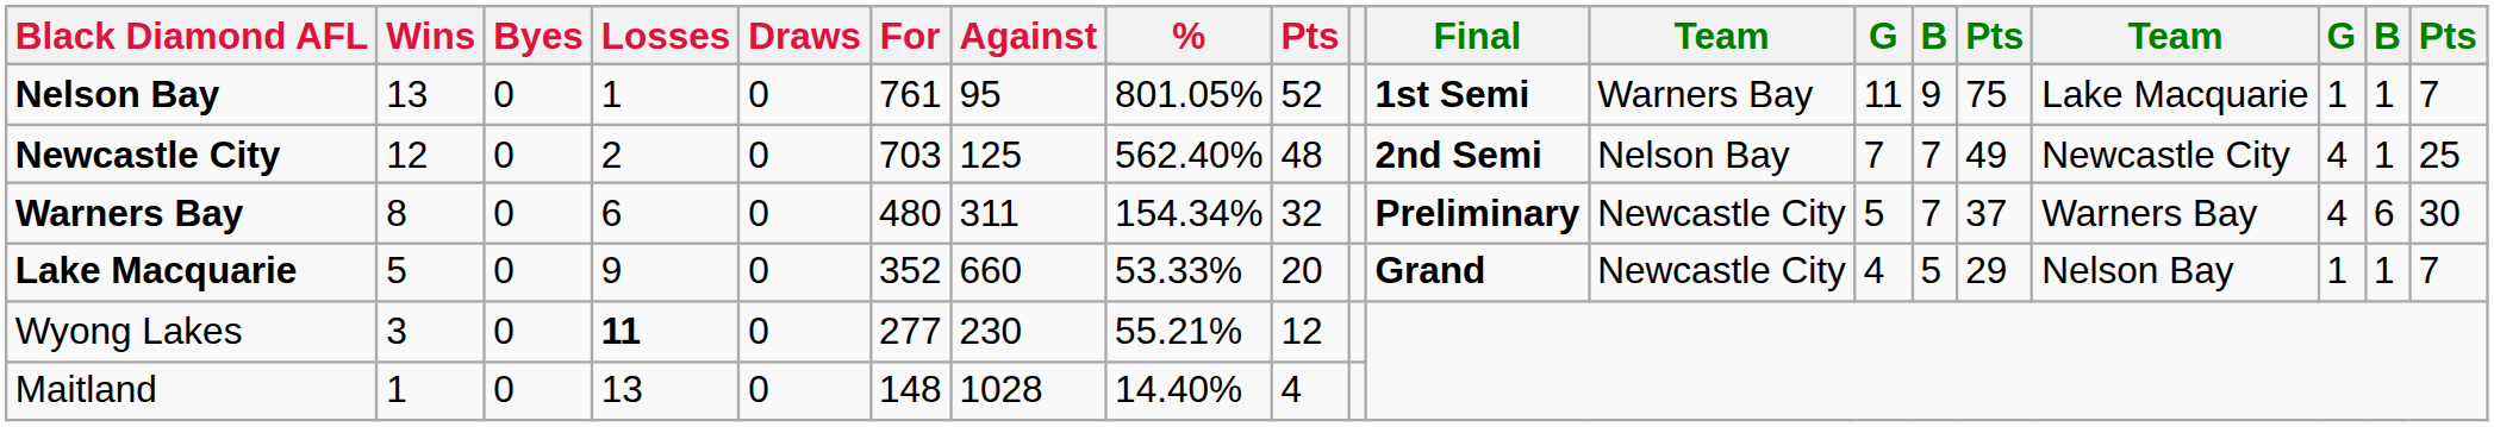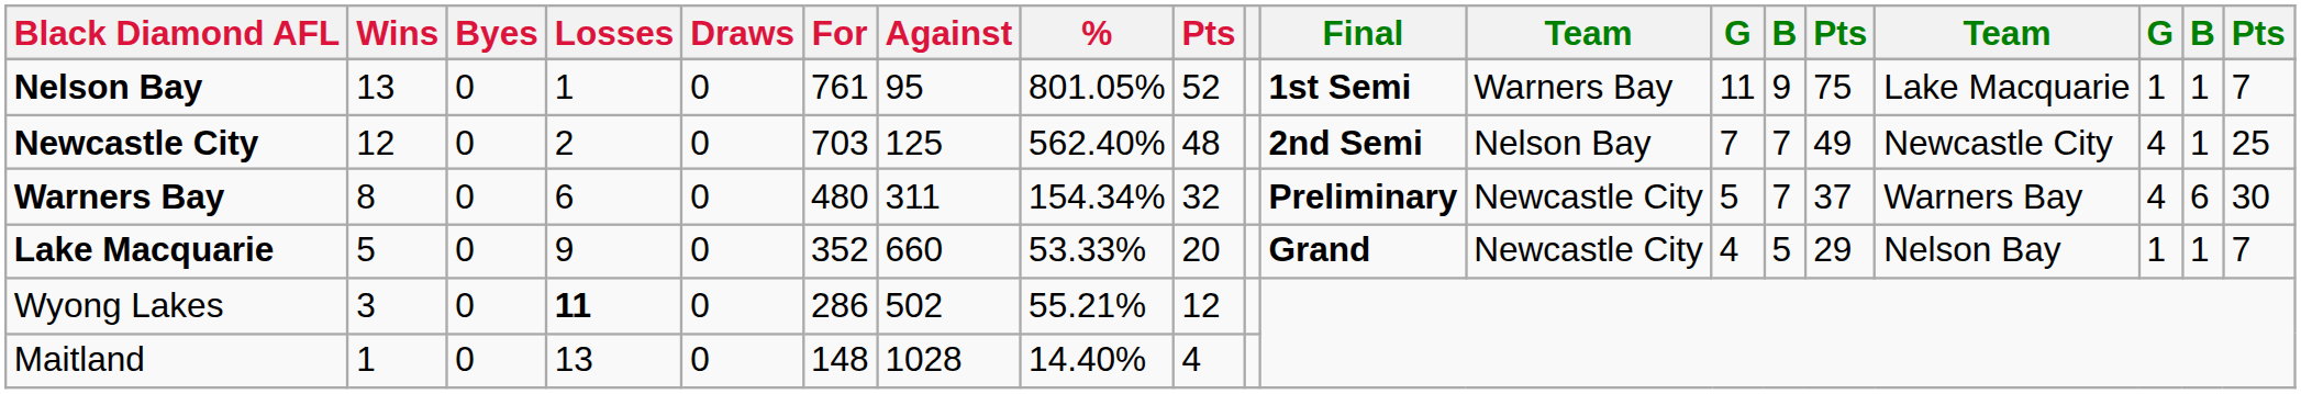Wyong Lakes | For: 277 -> 286
Wyong Lakes | Against: 230 -> 502
